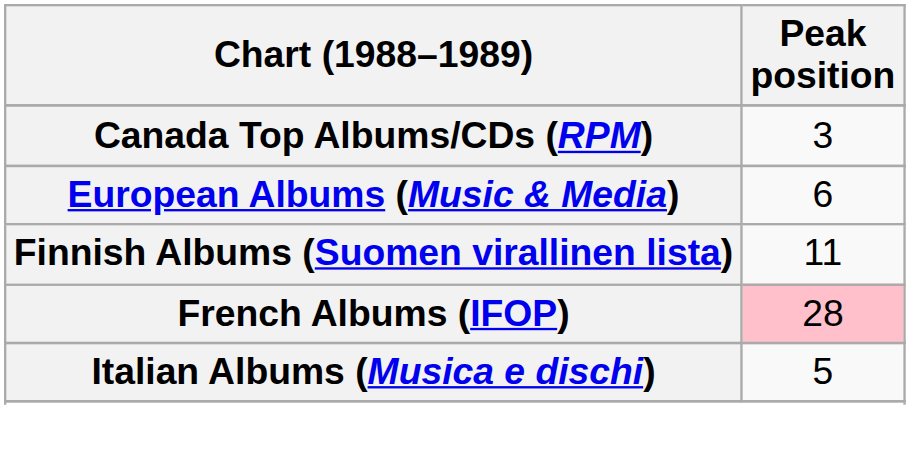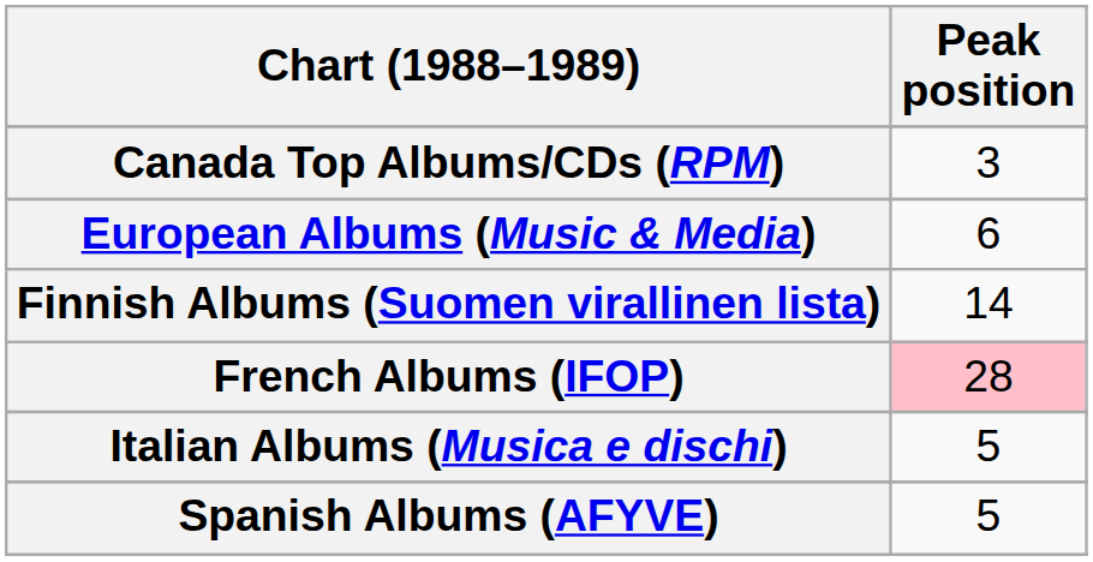Finnish Albums (Suomen virallinen lista) | Peak position: 11 -> 14
+ row: Spanish Albums (AFYVE) | 5
